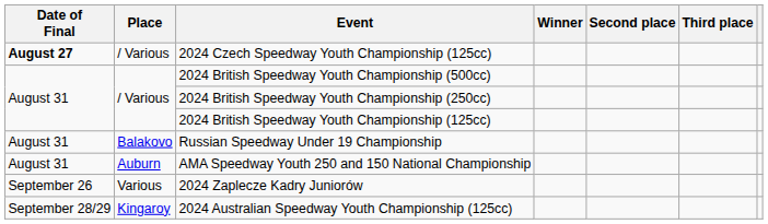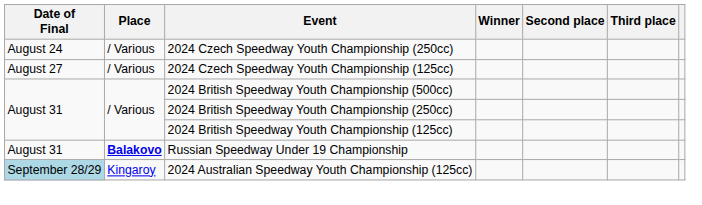+ row: August 24 | / Various | 2024 Czech Speedway Youth Championship (250cc)
2024 Czech Speedway Youth Championship (125cc) | Date of Final: bold -> normal
Russian Speedway Under 19 Championship | Place: normal -> bold
- row: August 31 | Auburn | AMA Speedway Youth 250 and 150 National Championship
- row: September 26 | Various | 2024 Zaplecze Kadry Juniorów
2024 Australian Speedway Youth Championship (125cc) | Date of Final: no background -> lightblue background
